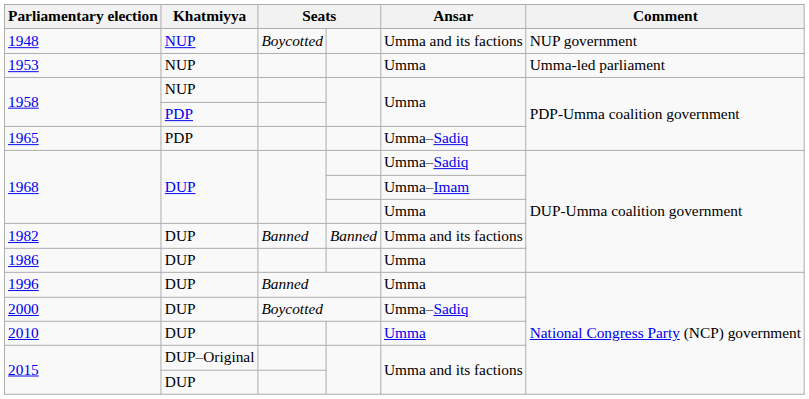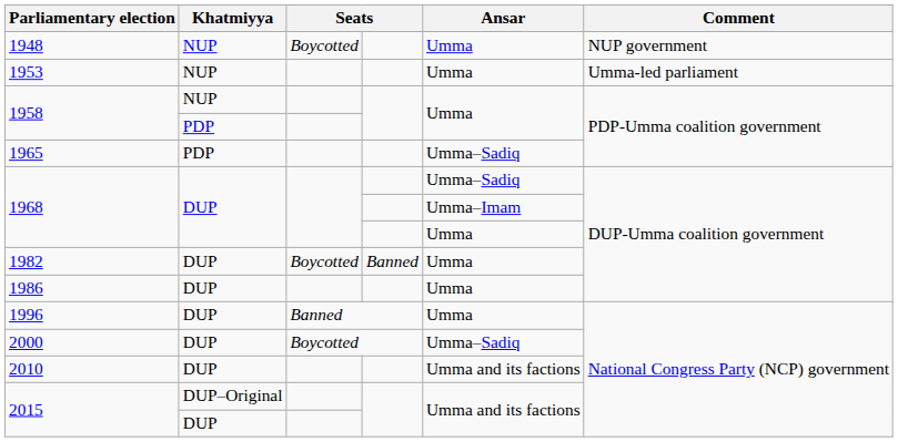1948 | Ansar: Umma and its factions -> Umma
1982 | column 3: Banned -> Boycotted
1982 | Ansar: Umma and its factions -> Umma
2010 | Ansar: Umma -> Umma and its factions
